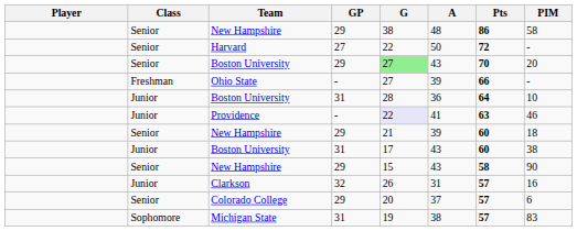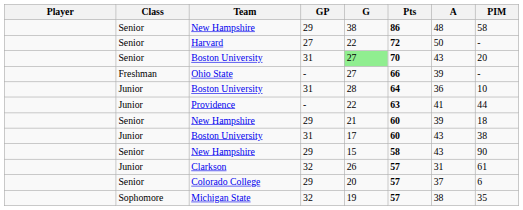columns swapped: A <-> Pts
Senior / Boston University | GP: 29 -> 31
Providence | G: lavender background -> no background
Providence | PIM: 46 -> 44
Clarkson | PIM: 16 -> 61
Michigan State | GP: 31 -> 32
Michigan State | PIM: 83 -> 35
